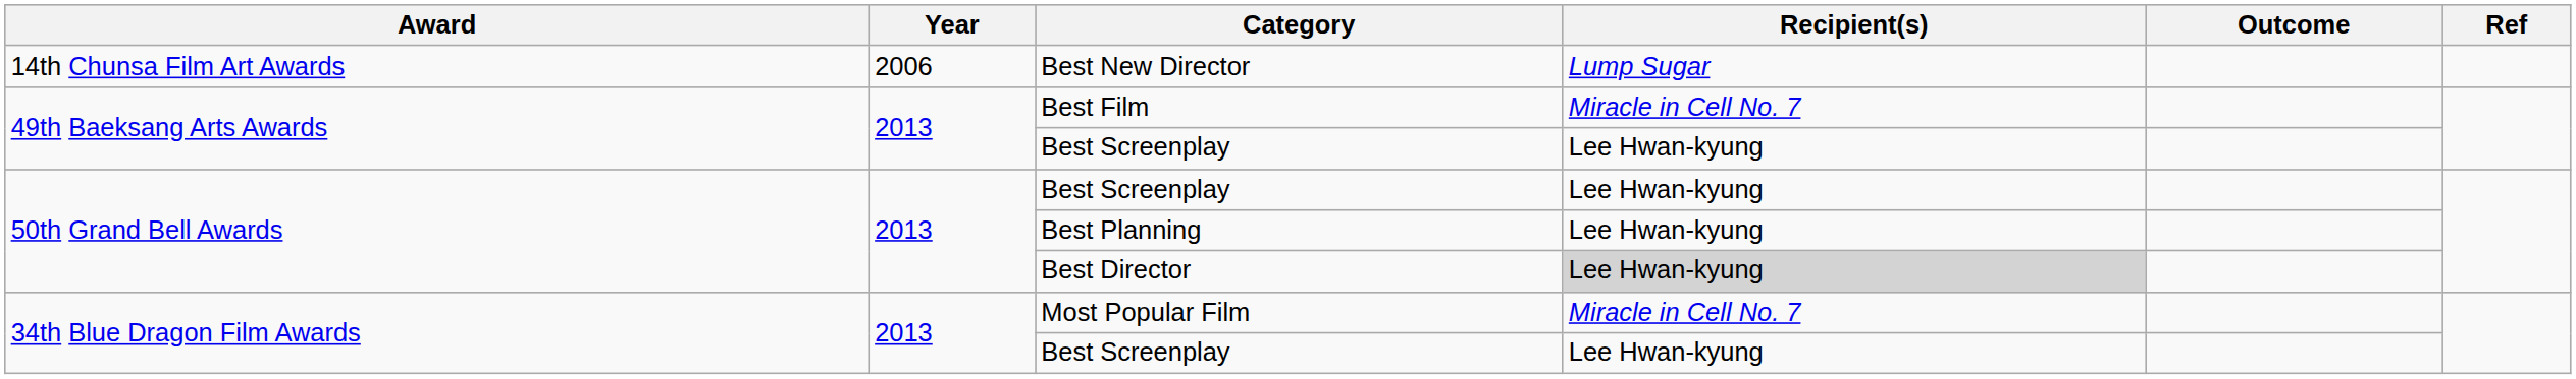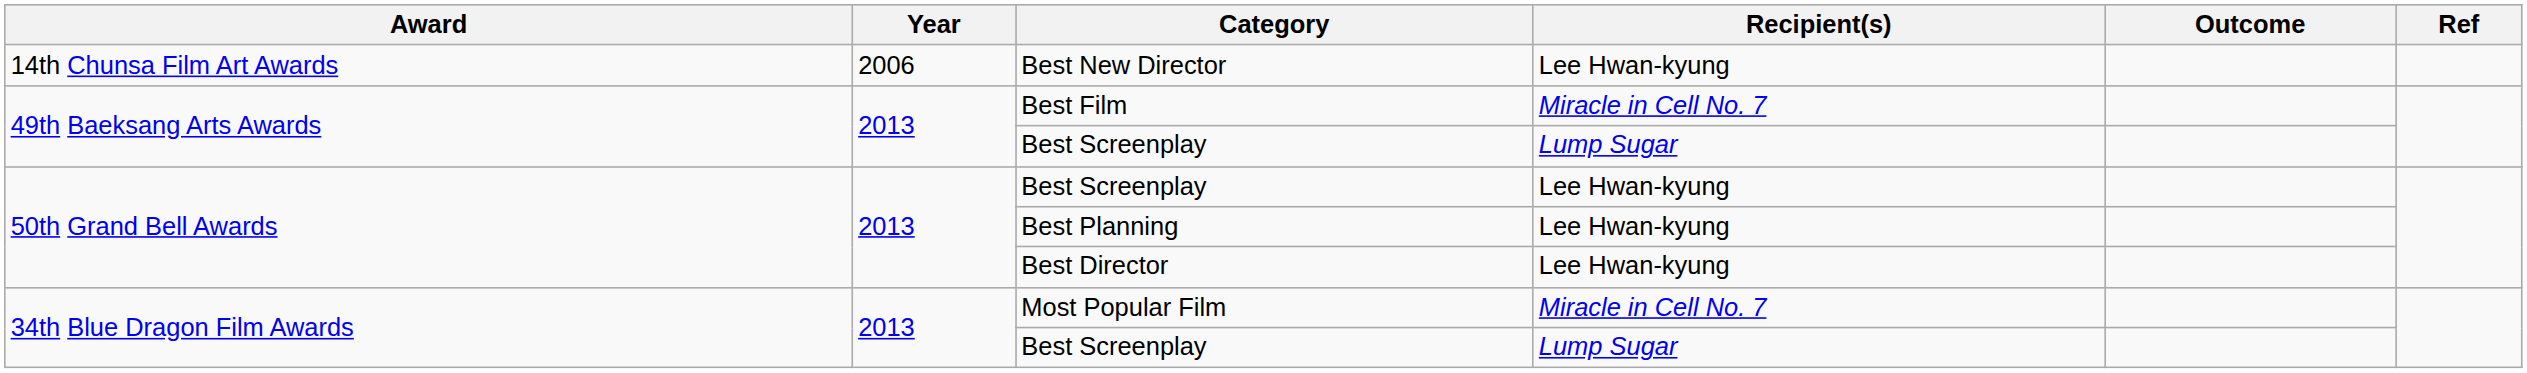Best New Director | Recipient(s): Lump Sugar -> Lee Hwan-kyung
49th Baeksang Arts Awards / Best Screenplay | Recipient(s): Lee Hwan-kyung -> Lump Sugar
Best Director | Recipient(s): lightgrey background -> no background
34th Blue Dragon Film Awards / Best Screenplay | Recipient(s): Lee Hwan-kyung -> Lump Sugar
